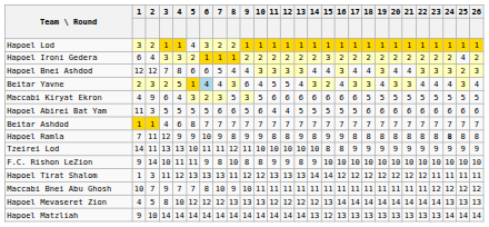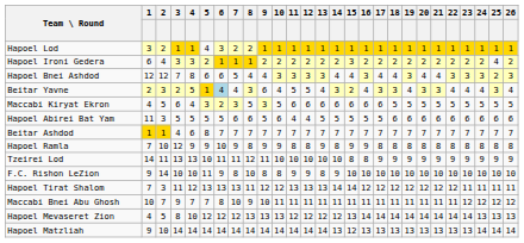Maccabi Kiryat Ekron | 2: 9 -> 5
Hapoel Ramla | 2: 11 -> 10
Hapoel Ramla | 24: bold -> normal
F.C. Rishon LeZion | 4: 11 -> 10
Hapoel Tirat Shalom | 1: 1 -> 7
